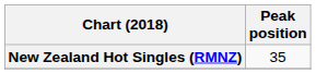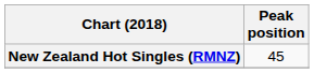New Zealand Hot Singles (RMNZ) | Peak position: 35 -> 45
